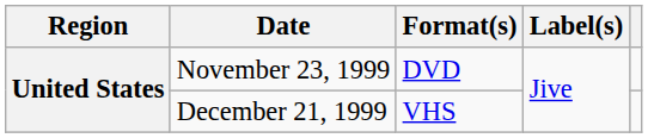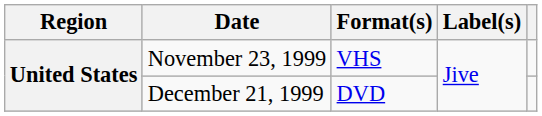November 23, 1999 | Format(s): DVD -> VHS
December 21, 1999 | Format(s): VHS -> DVD
